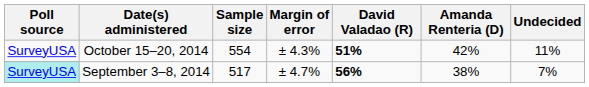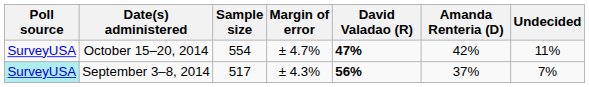October 15–20, 2014 | Margin of error: ± 4.3% -> ± 4.7%
October 15–20, 2014 | David Valadao (R): 51% -> 47%
September 3–8, 2014 | Margin of error: ± 4.7% -> ± 4.3%
September 3–8, 2014 | Amanda Renteria (D): 38% -> 37%
